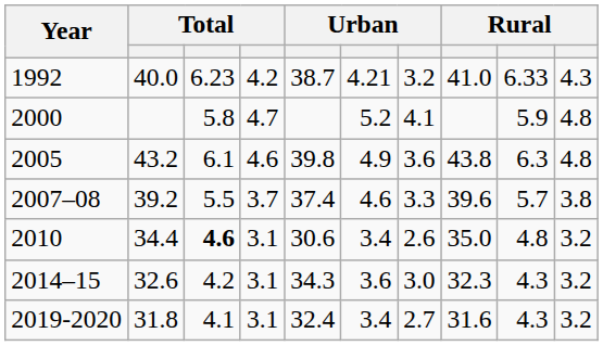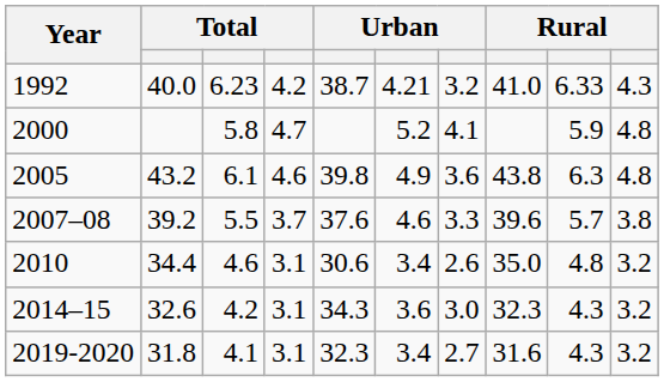2007–08 | column 5: 37.4 -> 37.6
2010 | column 3: bold -> normal
2019-2020 | column 5: 32.4 -> 32.3
